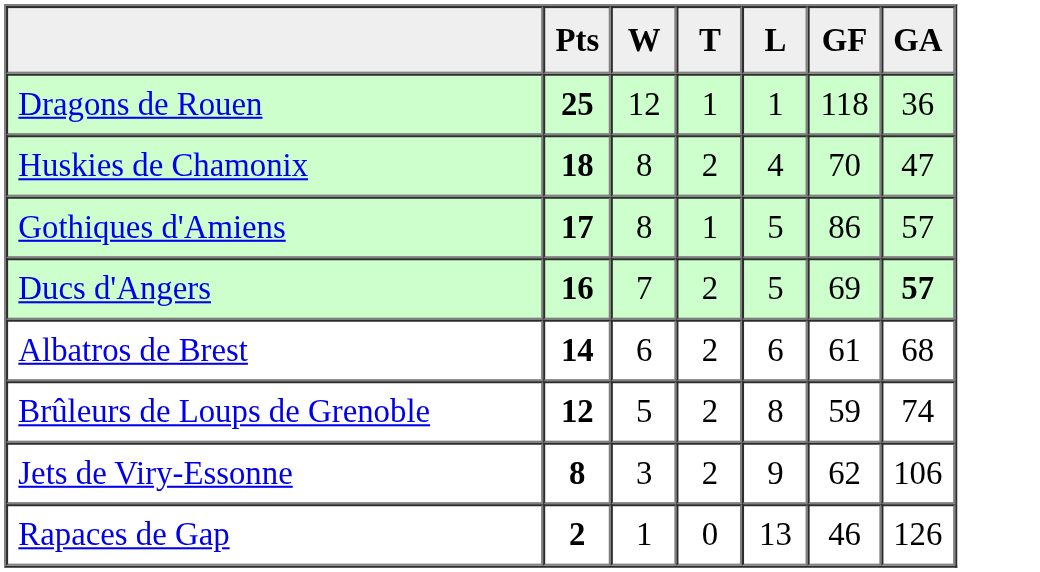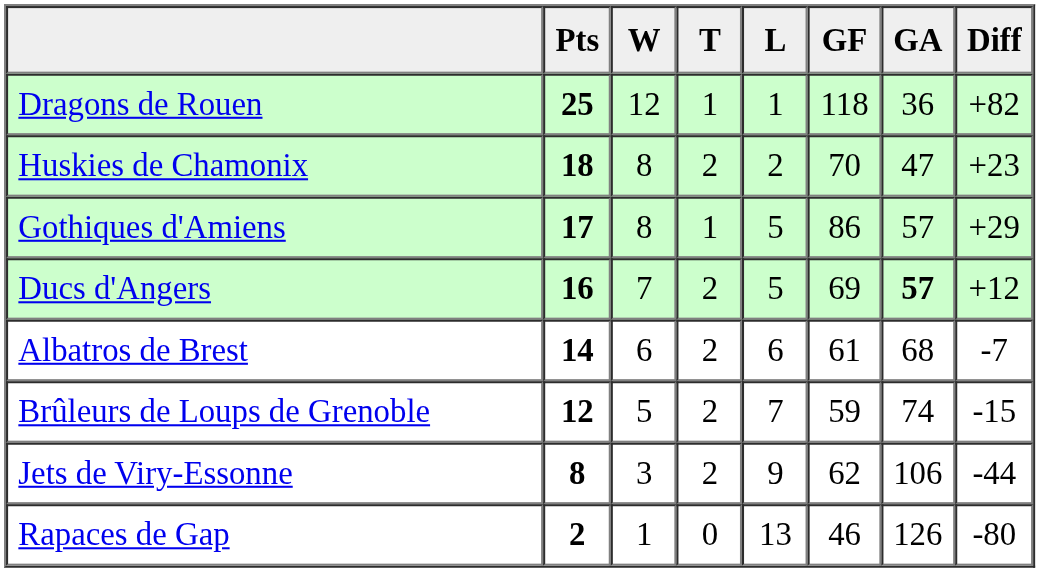+ column: Diff | +82 | +23 | +29 | +12 | -7 | -15 | -44 | -80
Huskies de Chamonix | L: 4 -> 2
Brûleurs de Loups de Grenoble | L: 8 -> 7
